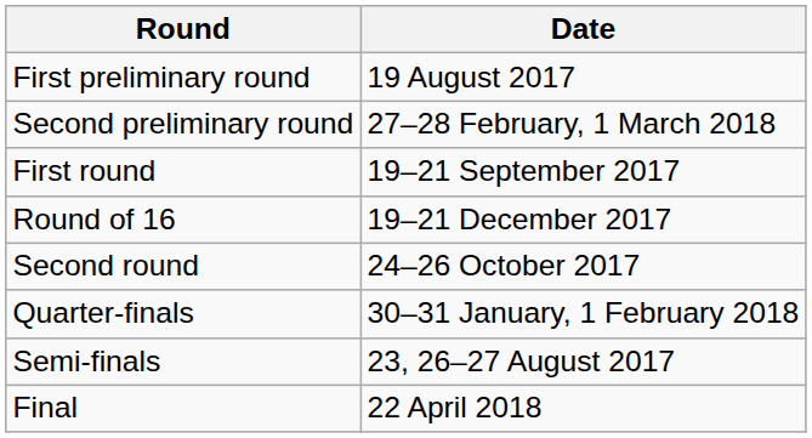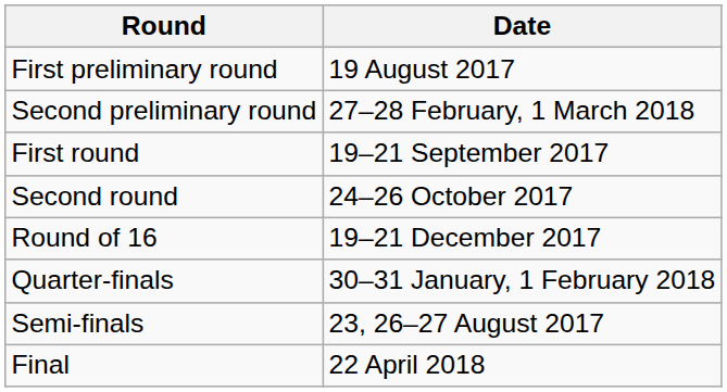rows swapped: Second round <-> Round of 16
